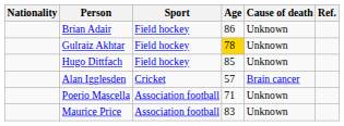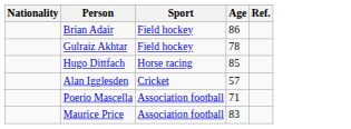- column: Cause of death | Unknown | Unknown | Unknown | Brain cancer | Unknown | Unknown
Gulraiz Akhtar | Age: gold background -> no background
Hugo Dittfach | Sport: Field hockey -> Horse racing
